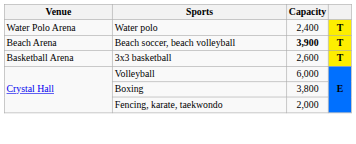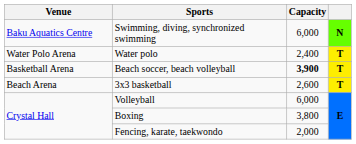+ row: Baku Aquatics Centre | Swimming, diving, synchronized swimming | 6,000 | N
Beach soccer, beach volleyball | Venue: Beach Arena -> Basketball Arena
3x3 basketball | Venue: Basketball Arena -> Beach Arena
